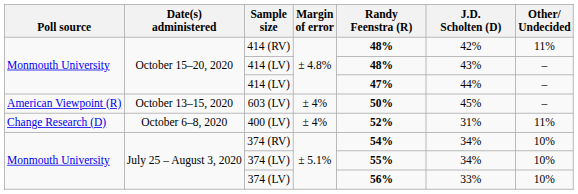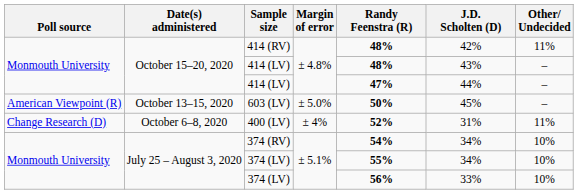603 (LV) | Margin of error: ± 4% -> ± 5.0%
